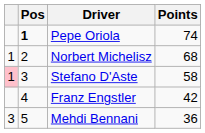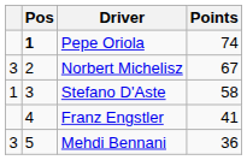Norbert Michelisz | column 1: 1 -> 3
Norbert Michelisz | Points: 68 -> 67
Stefano D'Aste | column 1: pink background -> no background
Franz Engstler | Points: 42 -> 41
